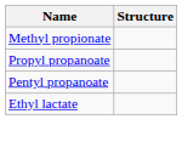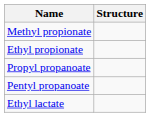+ row: Ethyl propionate
